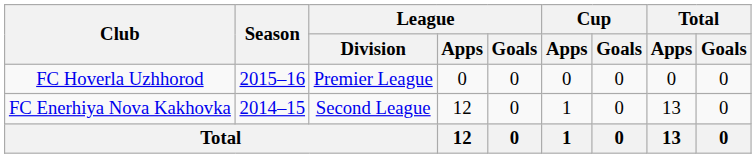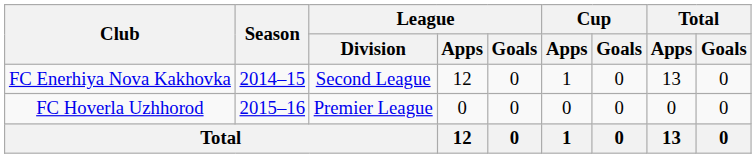rows swapped: FC Enerhiya Nova Kakhovka <-> FC Hoverla Uzhhorod
